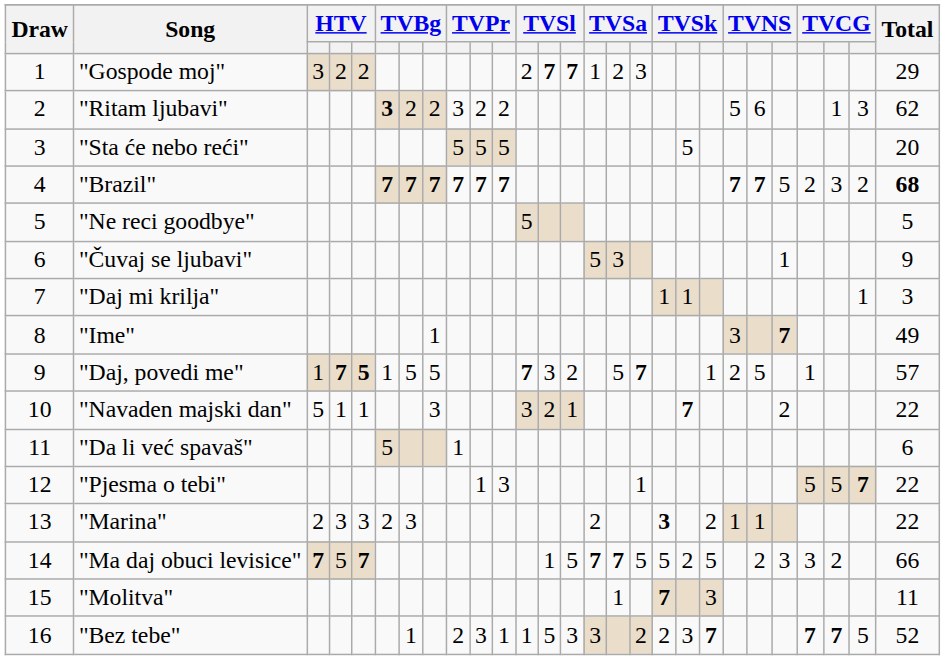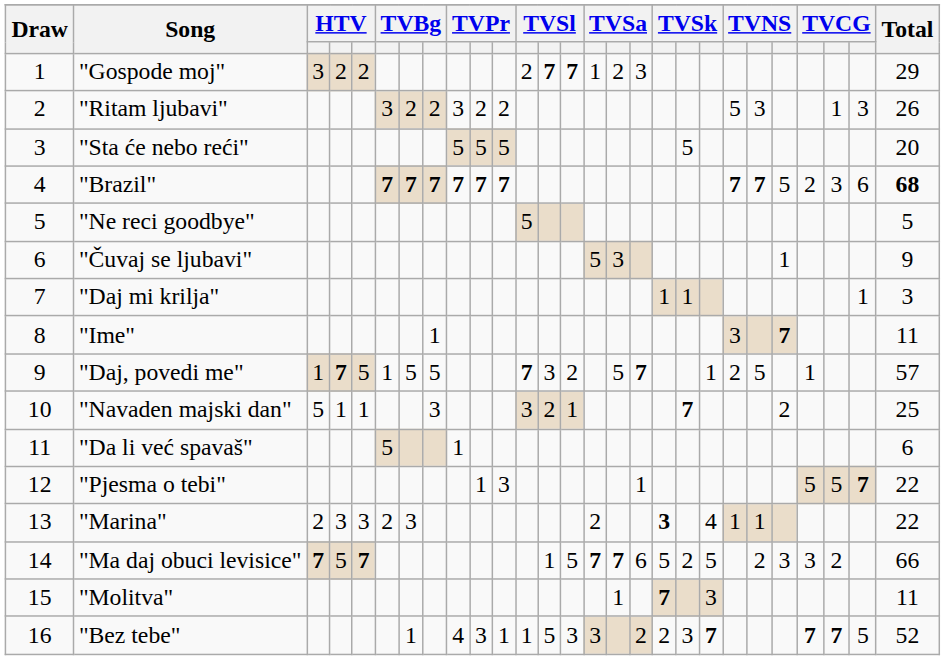"Ritam ljubavi" | column 6: bold -> normal
"Ritam ljubavi" | column 22: 6 -> 3
"Ritam ljubavi" | Total: 62 -> 26
"Brazil" | column 26: 2 -> 6
"Ime" | Total: 49 -> 11
"Daj, povedi me" | column 5: bold -> normal
"Navaden majski dan" | Total: 22 -> 25
"Marina" | column 20: 2 -> 4
"Ma daj obuci levisice" | column 17: 5 -> 6
"Bez tebe" | column 9: 2 -> 4
